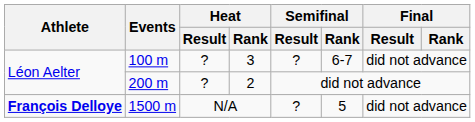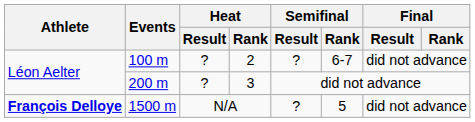100 m | Heat / Rank: 3 -> 2
200 m | Heat / Rank: 2 -> 3
